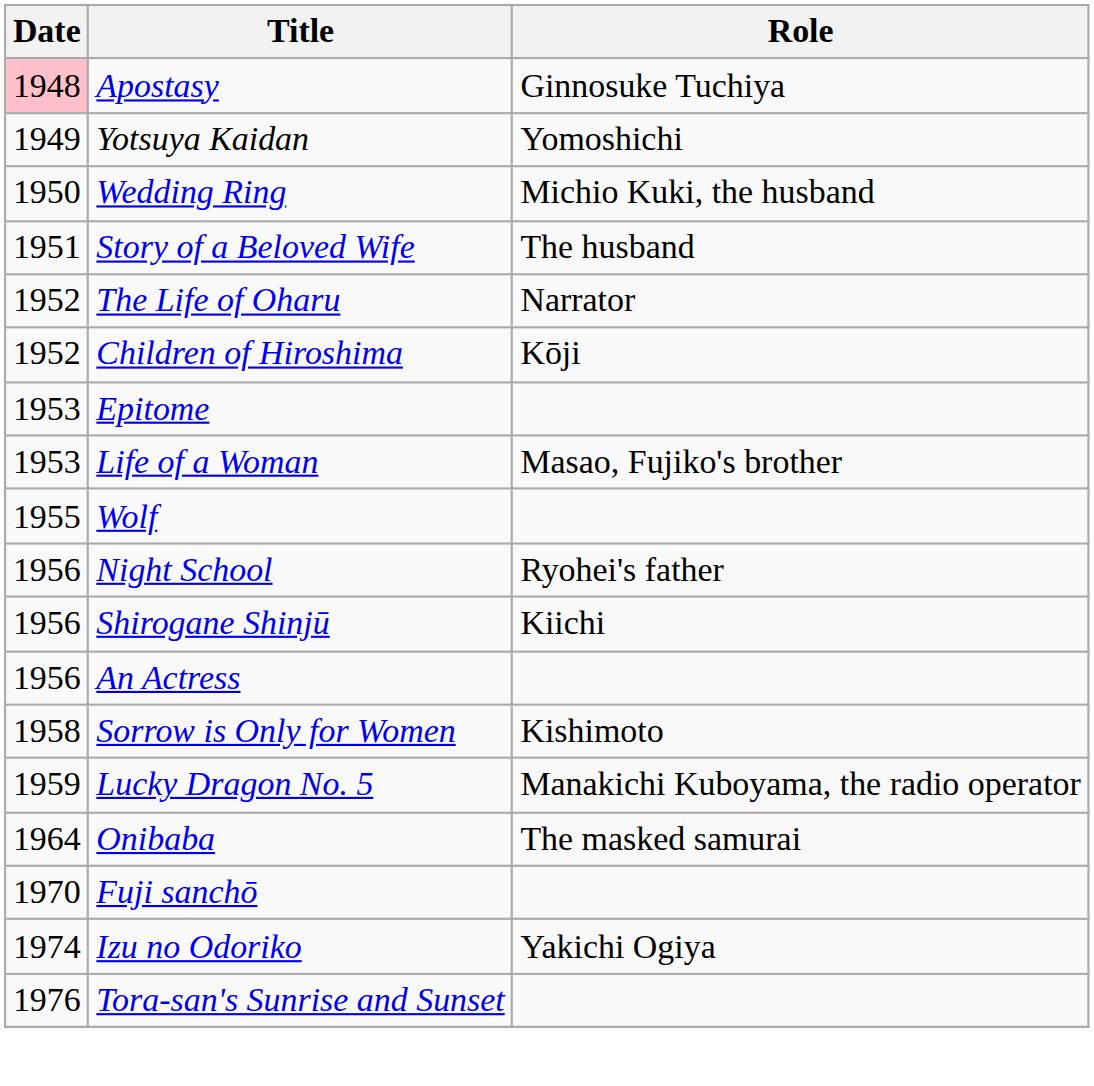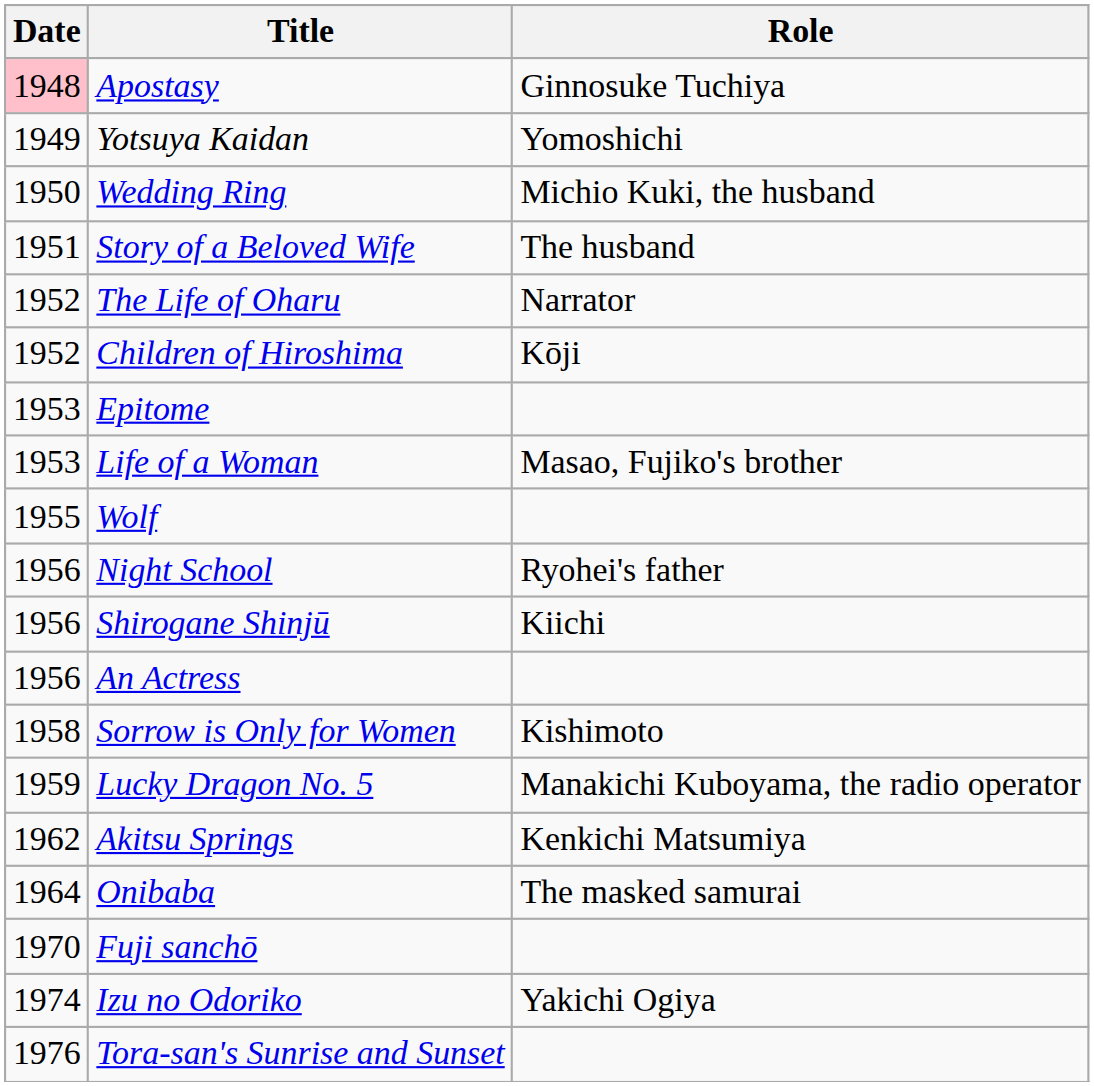+ row: 1962 | Akitsu Springs | Kenkichi Matsumiya
